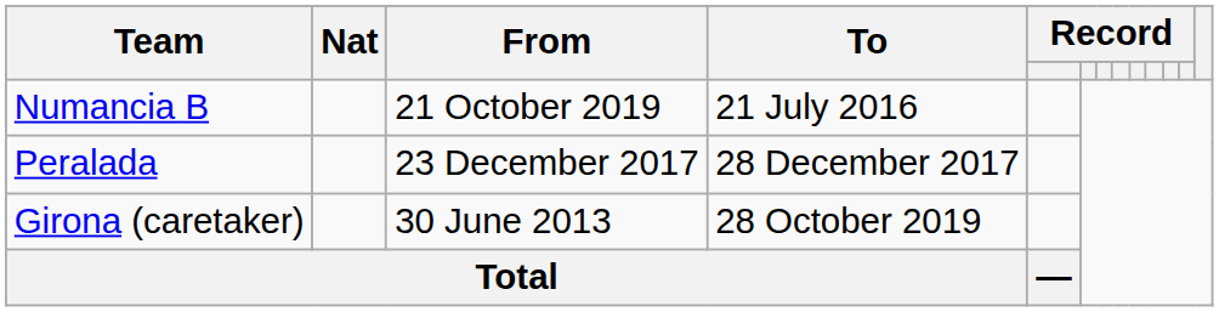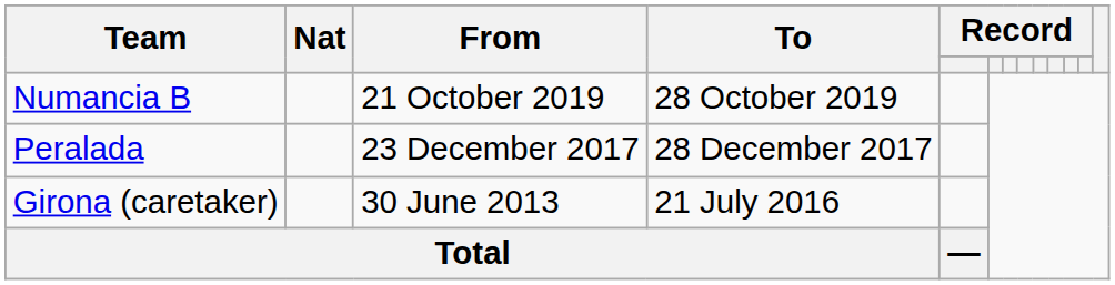Numancia B | To: 21 July 2016 -> 28 October 2019
Girona (caretaker) | To: 28 October 2019 -> 21 July 2016
